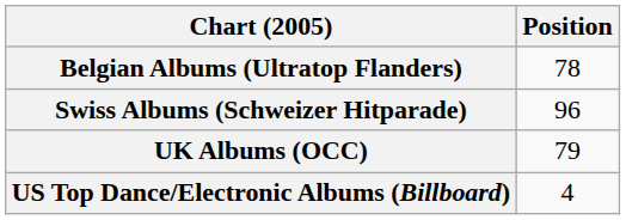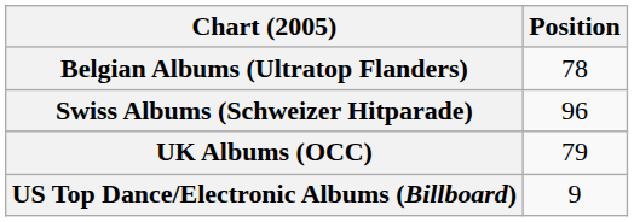US Top Dance/Electronic Albums (Billboard) | Position: 4 -> 9
